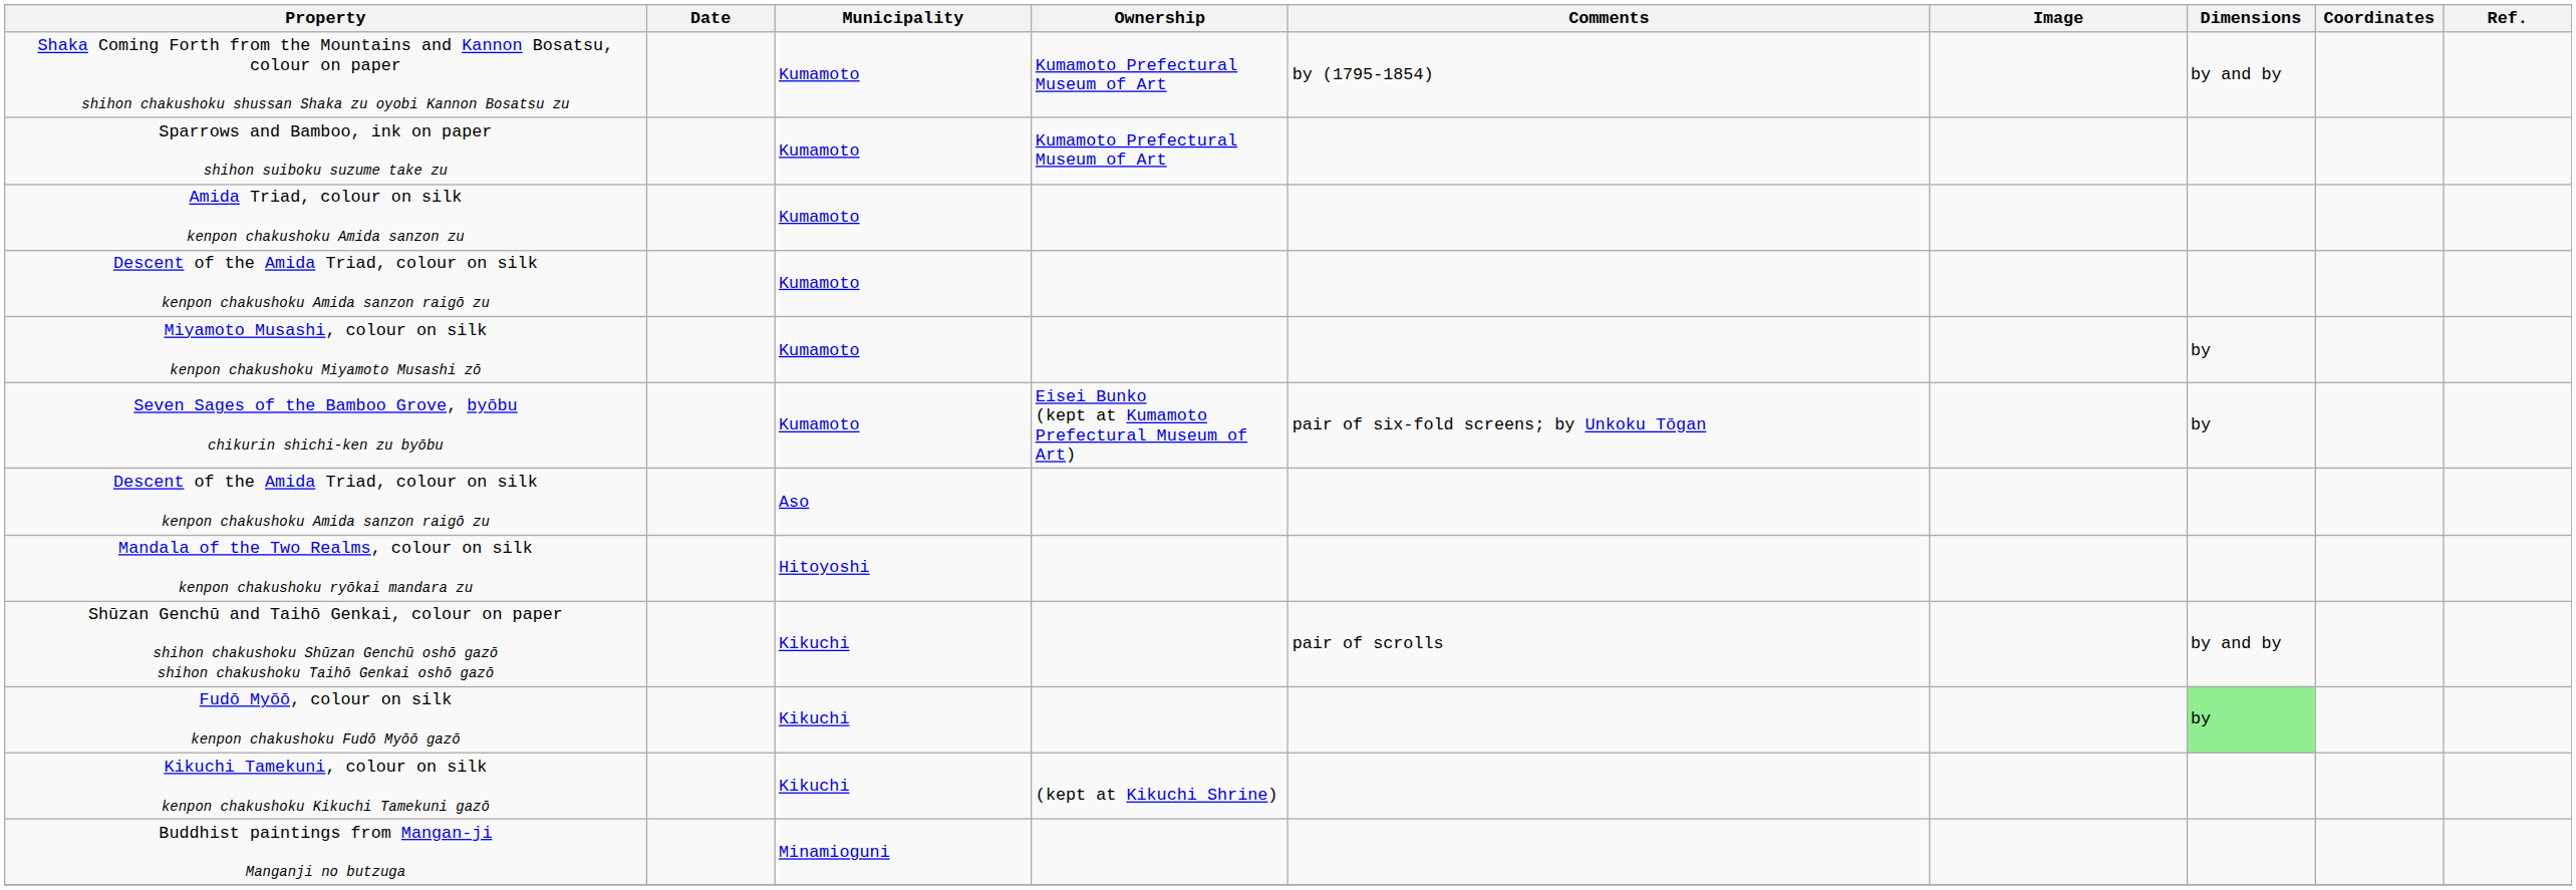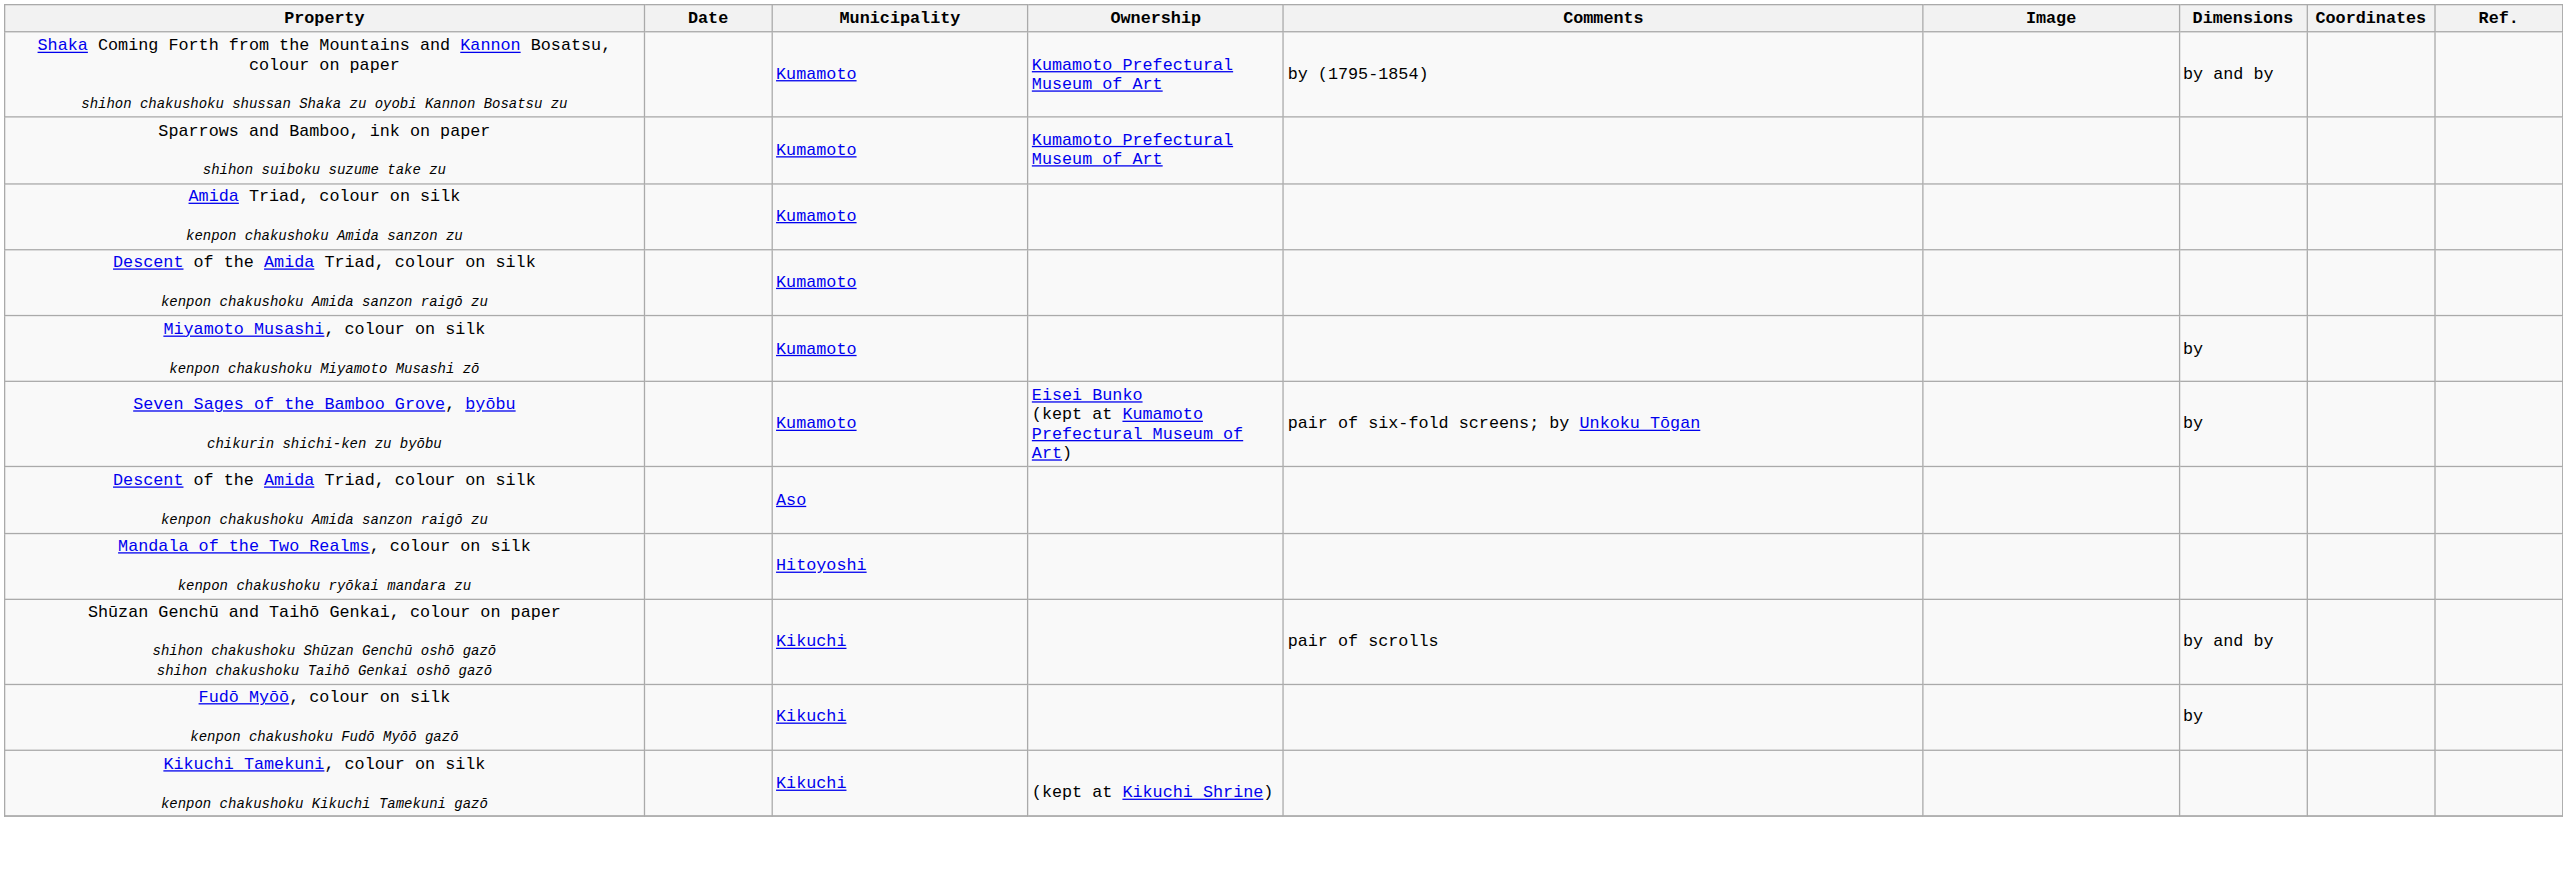Fudō Myōō, colour on silk kenpon chakushoku Fudō Myōō gazō | Dimensions: lightgreen background -> no background
- row: Buddhist paintings from Mangan-ji Manganji no butzuga | Minamioguni
